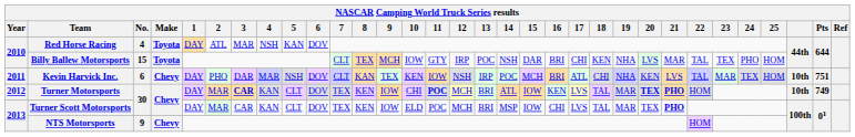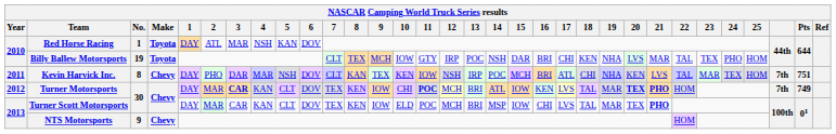Red Horse Racing | No.: 4 -> 1
Billy Ballew Motorsports | No.: 15 -> 19
Kevin Harvick Inc. | No.: 6 -> 8
Kevin Harvick Inc. | column 30: 10th -> 7th
Turner Motorsports | column 30: 10th -> 7th
